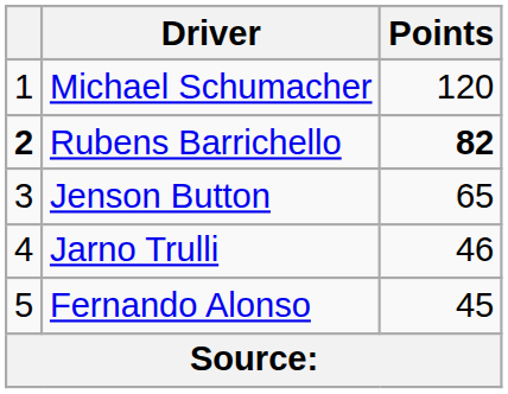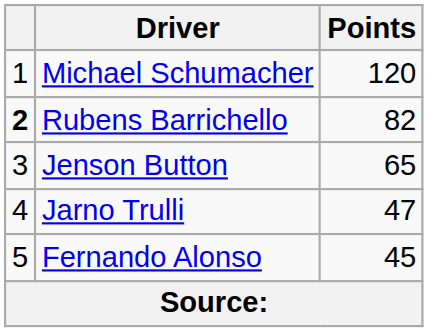Rubens Barrichello | Points: bold -> normal
Jarno Trulli | Points: 46 -> 47
